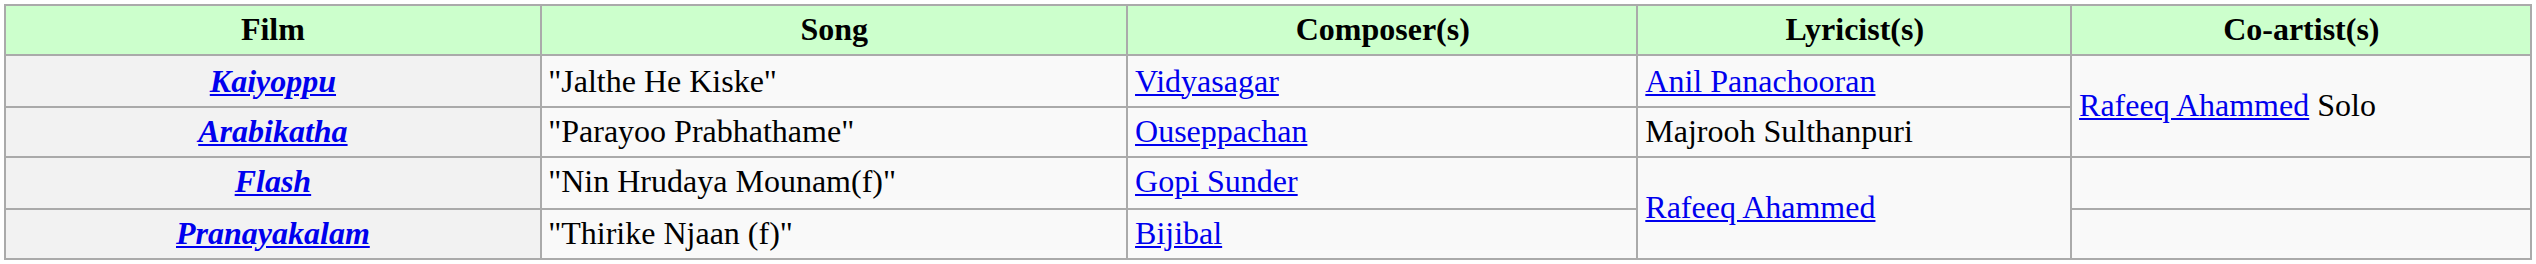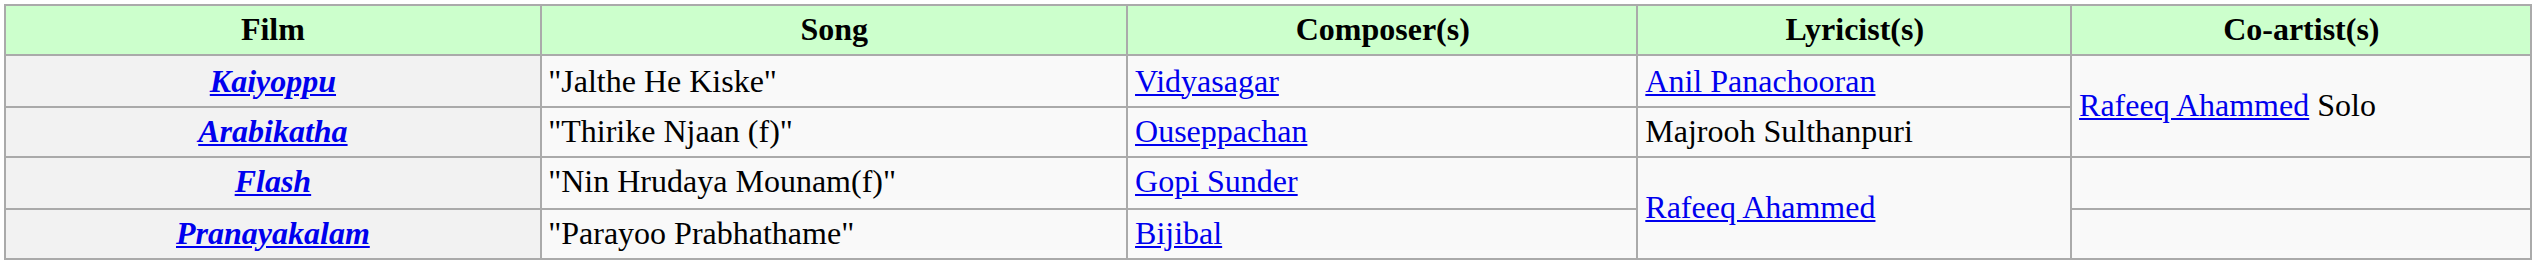Arabikatha | Song: "Parayoo Prabhathame" -> "Thirike Njaan (f)"
Pranayakalam | Song: "Thirike Njaan (f)" -> "Parayoo Prabhathame"
